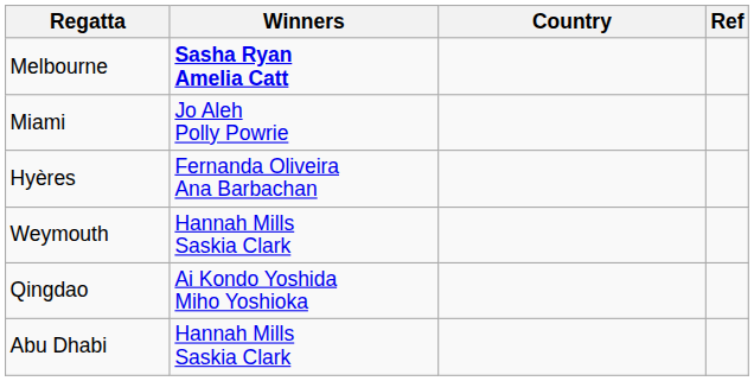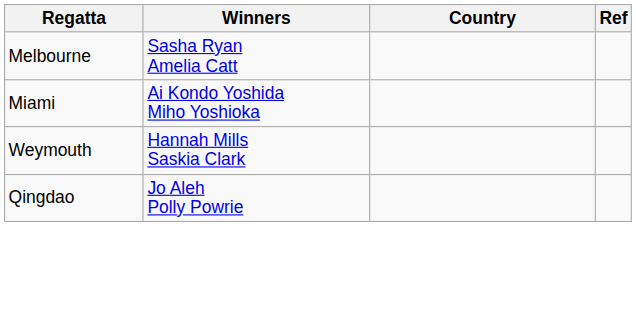Melbourne | Winners: bold -> normal
Miami | Winners: Jo Aleh Polly Powrie -> Ai Kondo Yoshida Miho Yoshioka
- row: Hyères | Fernanda Oliveira Ana Barbachan
Qingdao | Winners: Ai Kondo Yoshida Miho Yoshioka -> Jo Aleh Polly Powrie
- row: Abu Dhabi | Hannah Mills Saskia Clark
